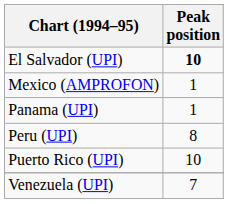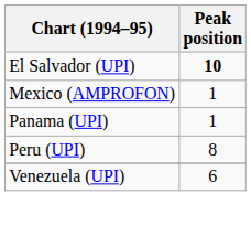- row: Puerto Rico (UPI) | 10
Venezuela (UPI) | Peak position: 7 -> 6
